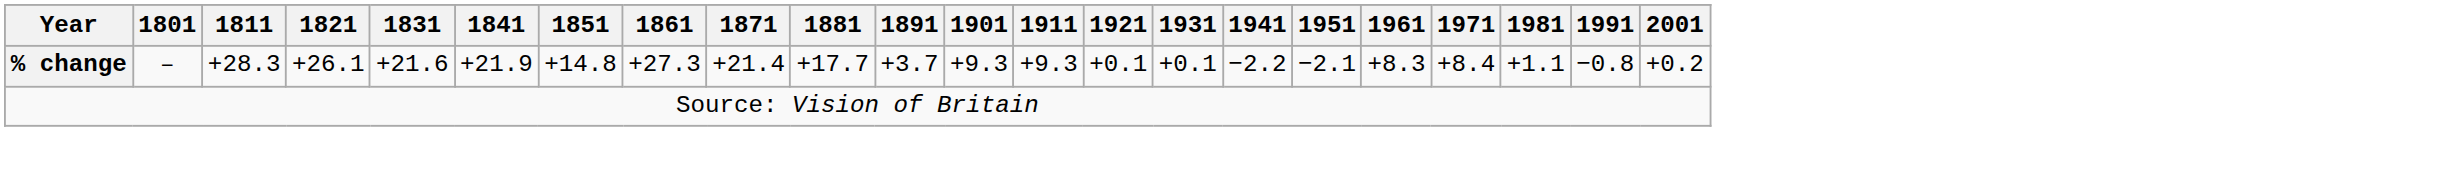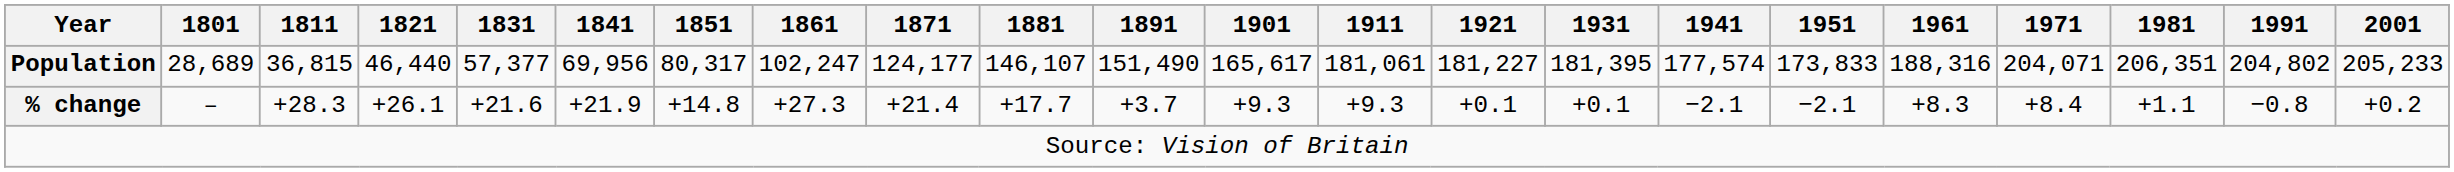+ row: Population | 28,689 | 36,815 | 46,440 | 57,377 | 69,956 | 80,317 | 102,247 | 124,177 | 146,107 | 151,490 | 165,617 | 181,061 | 181,227 | 181,395 | 177,574 | 173,833 | 188,316 | 204,071 | 206,351 | 204,802 | 205,233
% change | 1941: −2.2 -> −2.1
